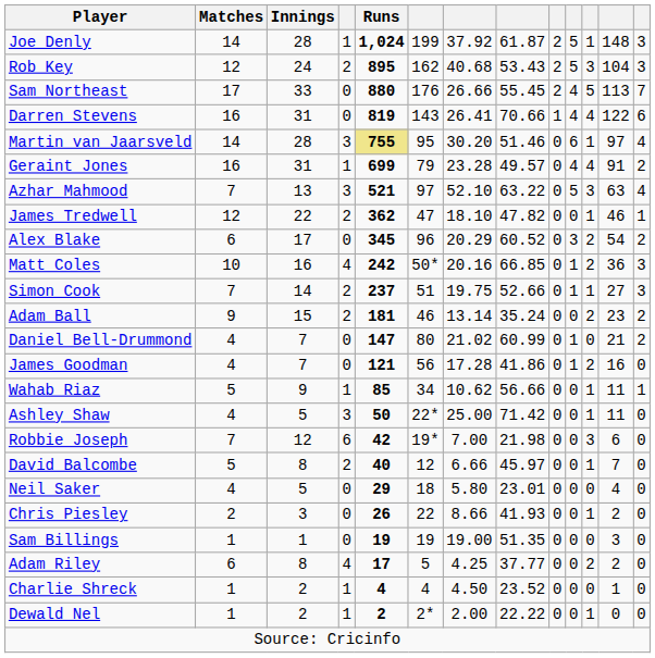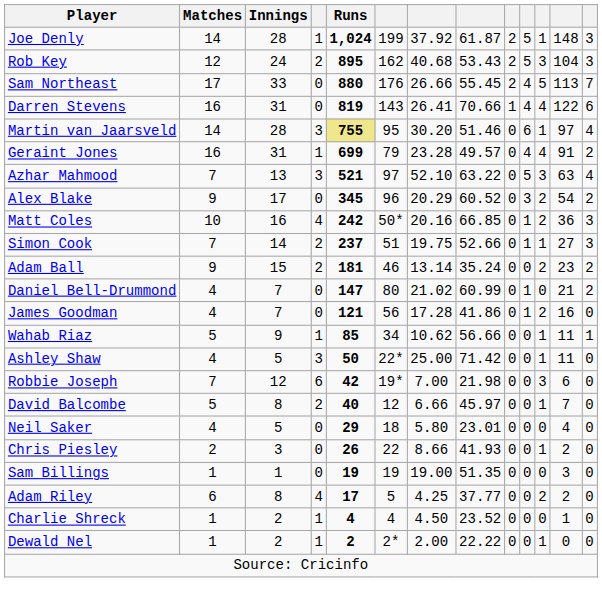- row: James Tredwell | 12 | 22 | 2 | 362 | 47 | 18.10 | 47.82 | 0 | 0 | 1 | 46 | 1
Alex Blake | Matches: 6 -> 9
